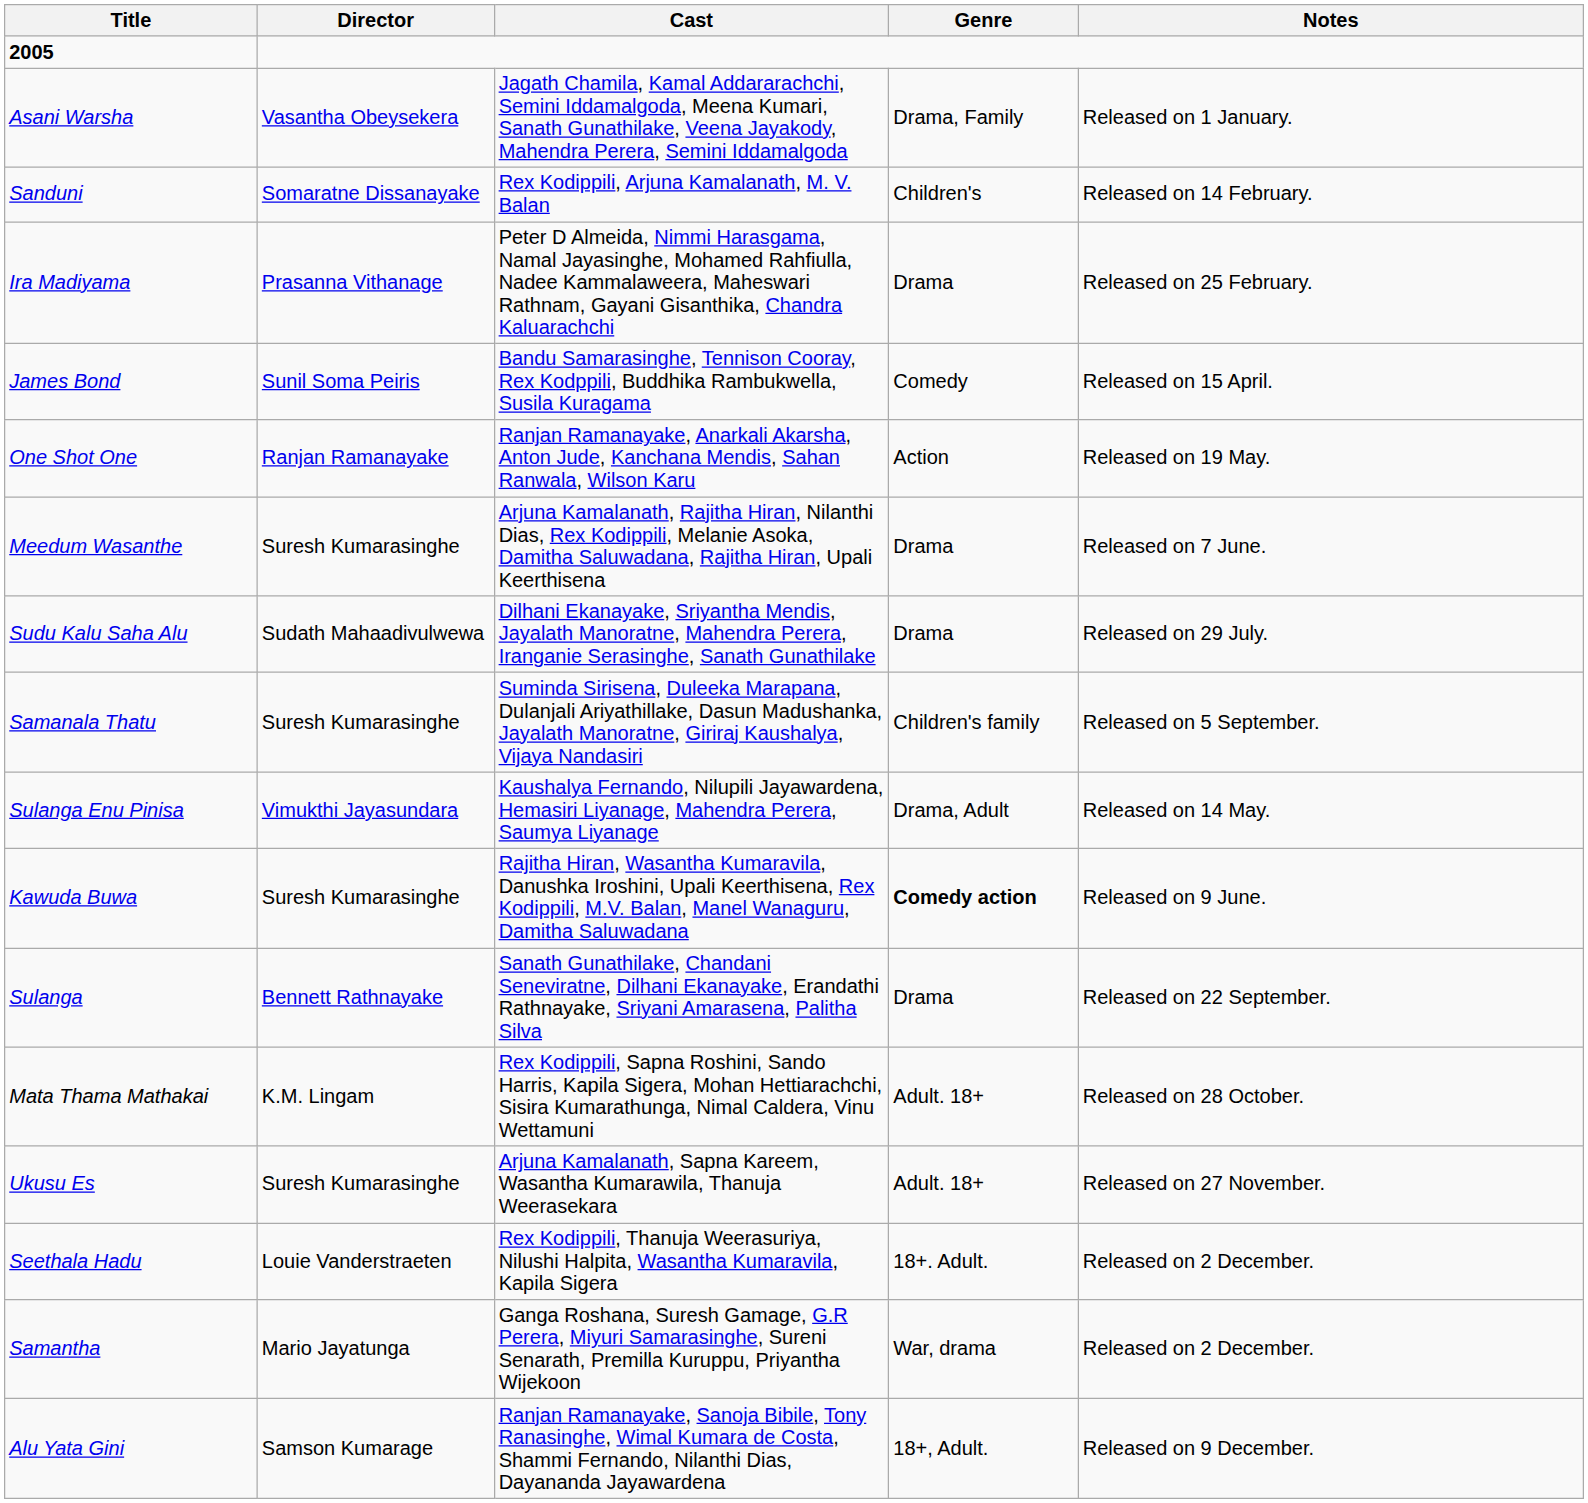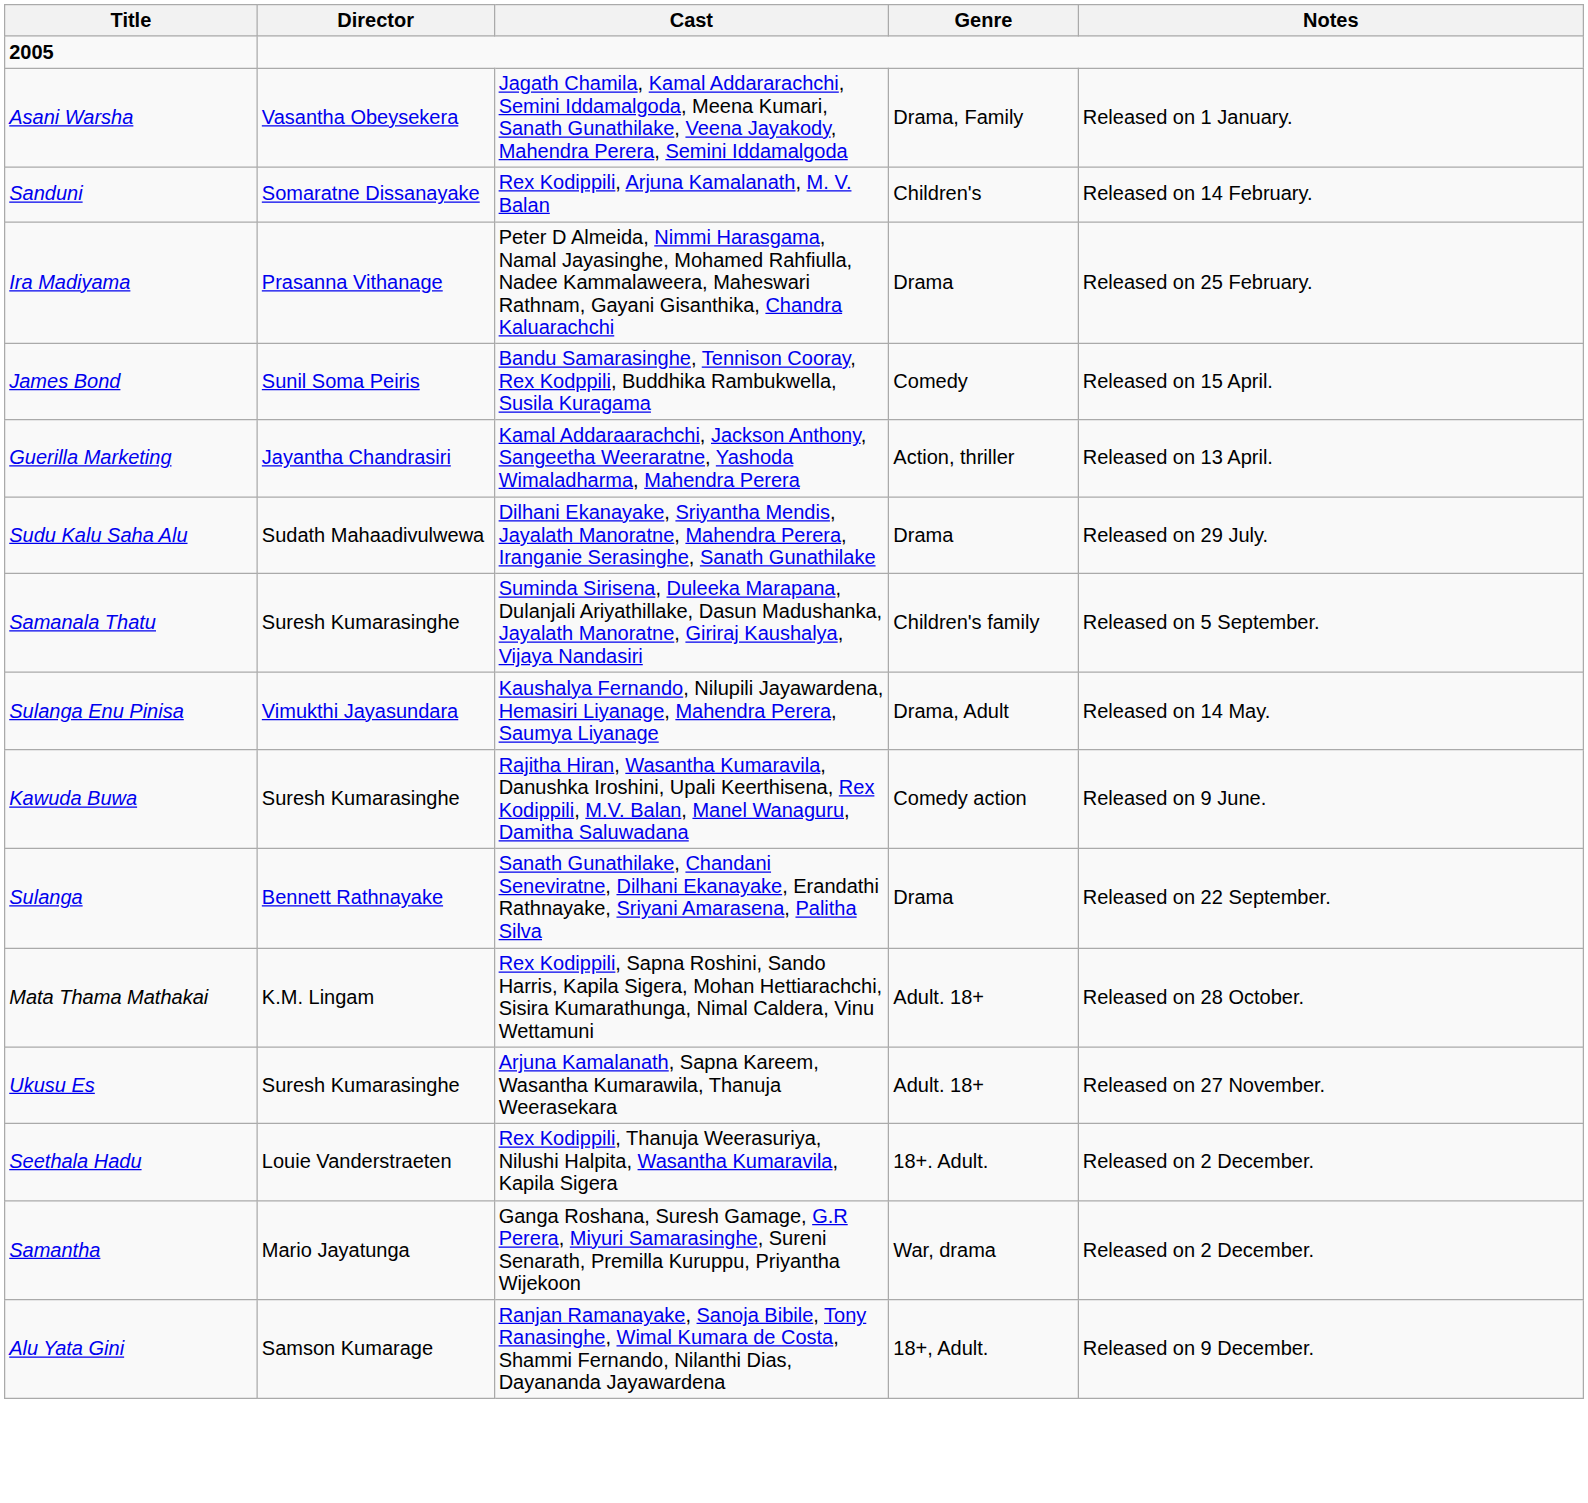+ row: Guerilla Marketing | Jayantha Chandrasiri | Kamal Addaraarachchi, Jackson Anthony, Sangeetha Weeraratne, Yashoda Wimaladharma, Mahendra Perera | Action, thriller | Released on 13 April.
- row: One Shot One | Ranjan Ramanayake | Ranjan Ramanayake, Anarkali Akarsha, Anton Jude, Kanchana Mendis, Sahan Ranwala, Wilson Karu | Action | Released on 19 May.
- row: Meedum Wasanthe | Suresh Kumarasinghe | Arjuna Kamalanath, Rajitha Hiran, Nilanthi Dias, Rex Kodippili, Melanie Asoka, Damitha Saluwadana, Rajitha Hiran, Upali Keerthisena | Drama | Released on 7 June.
Kawuda Buwa | Genre: bold -> normal
